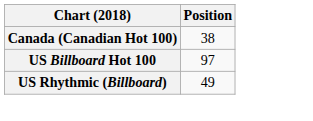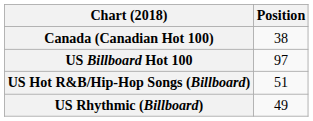+ row: US Hot R&B/Hip-Hop Songs (Billboard) | 51
